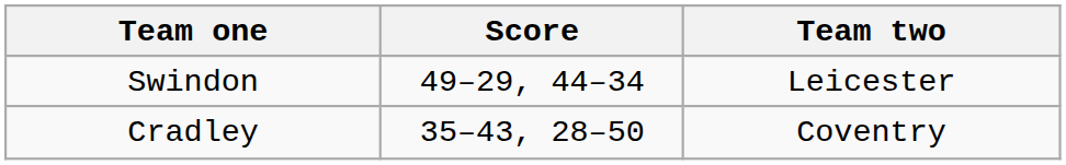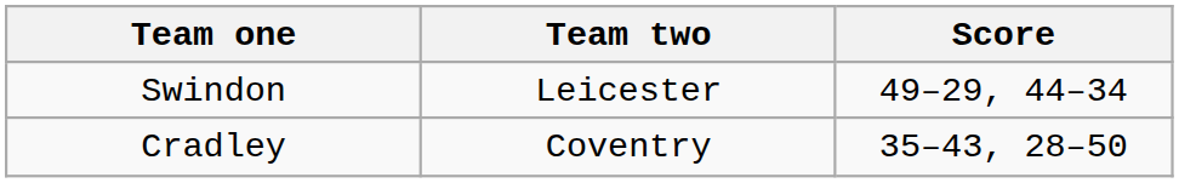columns swapped: Team two <-> Score
